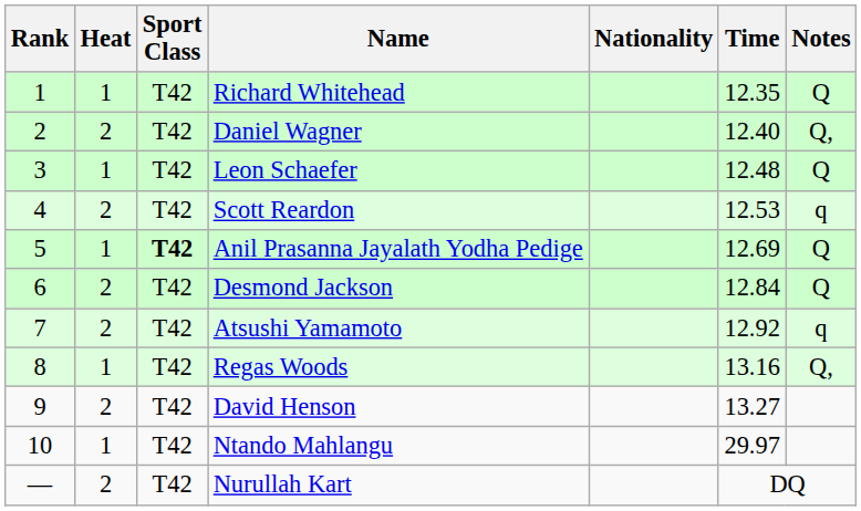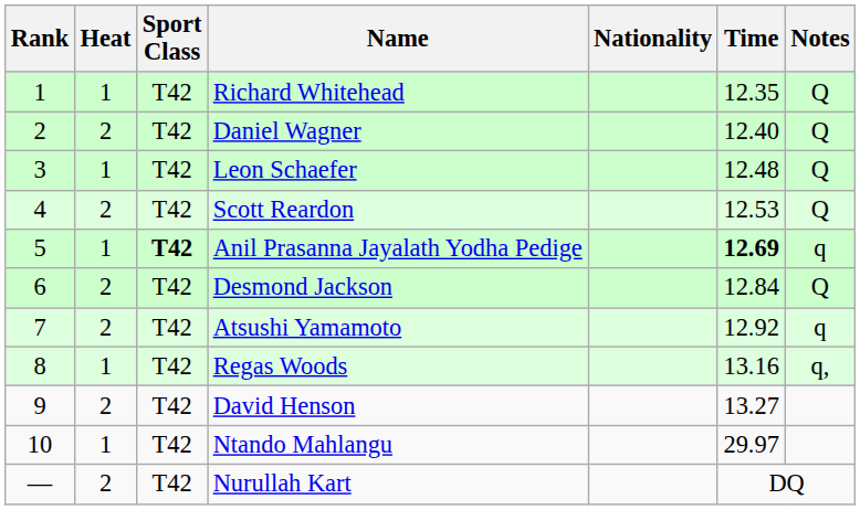Daniel Wagner | Notes: Q, -> Q
Scott Reardon | Notes: q -> Q
Anil Prasanna Jayalath Yodha Pedige | Time: normal -> bold
Anil Prasanna Jayalath Yodha Pedige | Notes: Q -> q
Regas Woods | Notes: Q, -> q,
